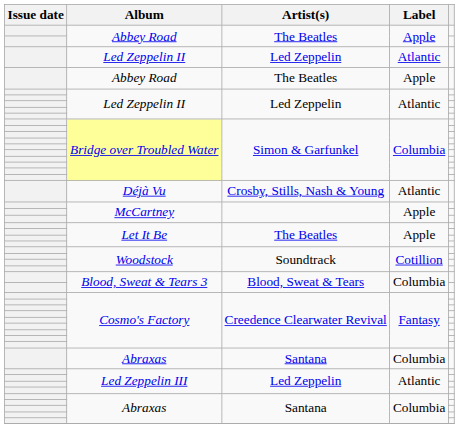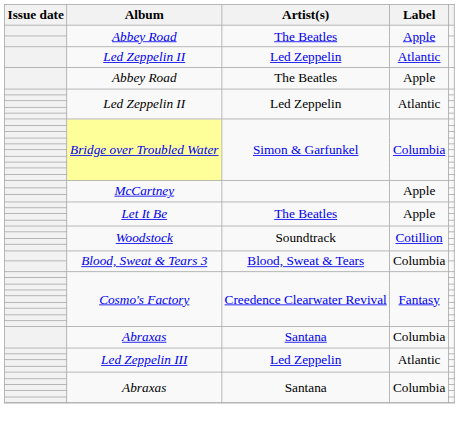- row: Déjà Vu | Crosby, Stills, Nash & Young | Atlantic
